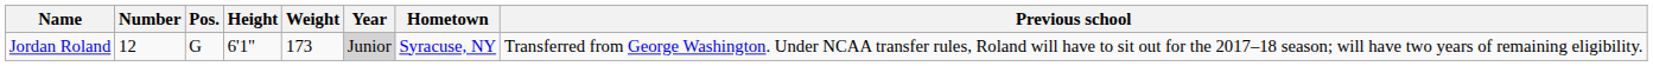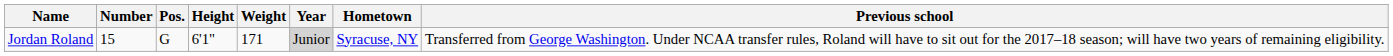Jordan Roland | Number: 12 -> 15
Jordan Roland | Weight: 173 -> 171
